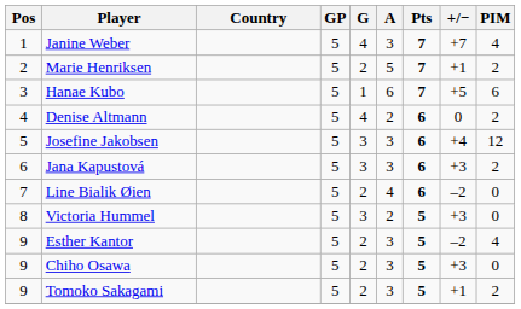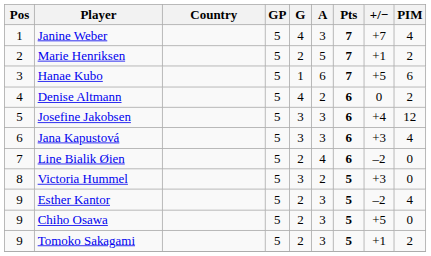Jana Kapustová | PIM: 2 -> 4
Chiho Osawa | +/−: +3 -> +5
